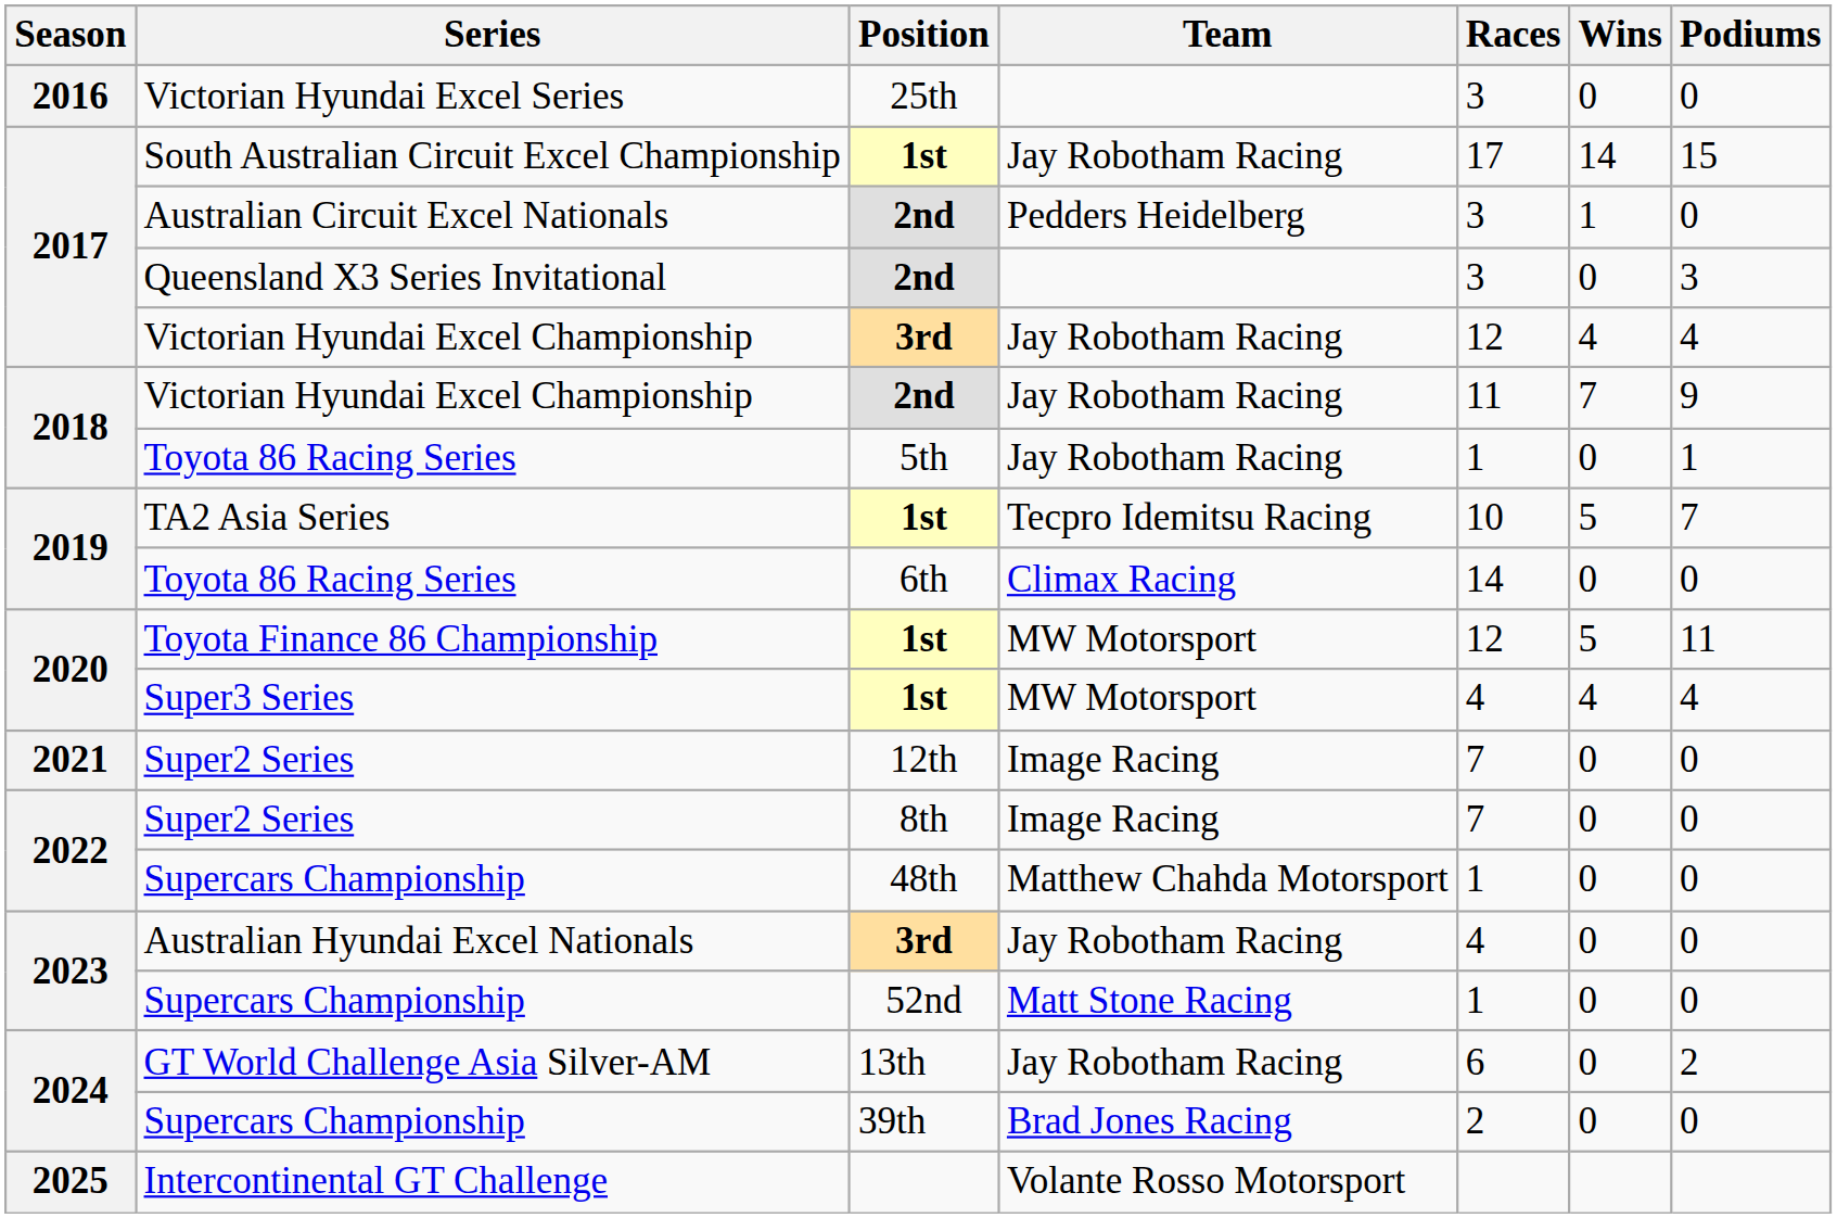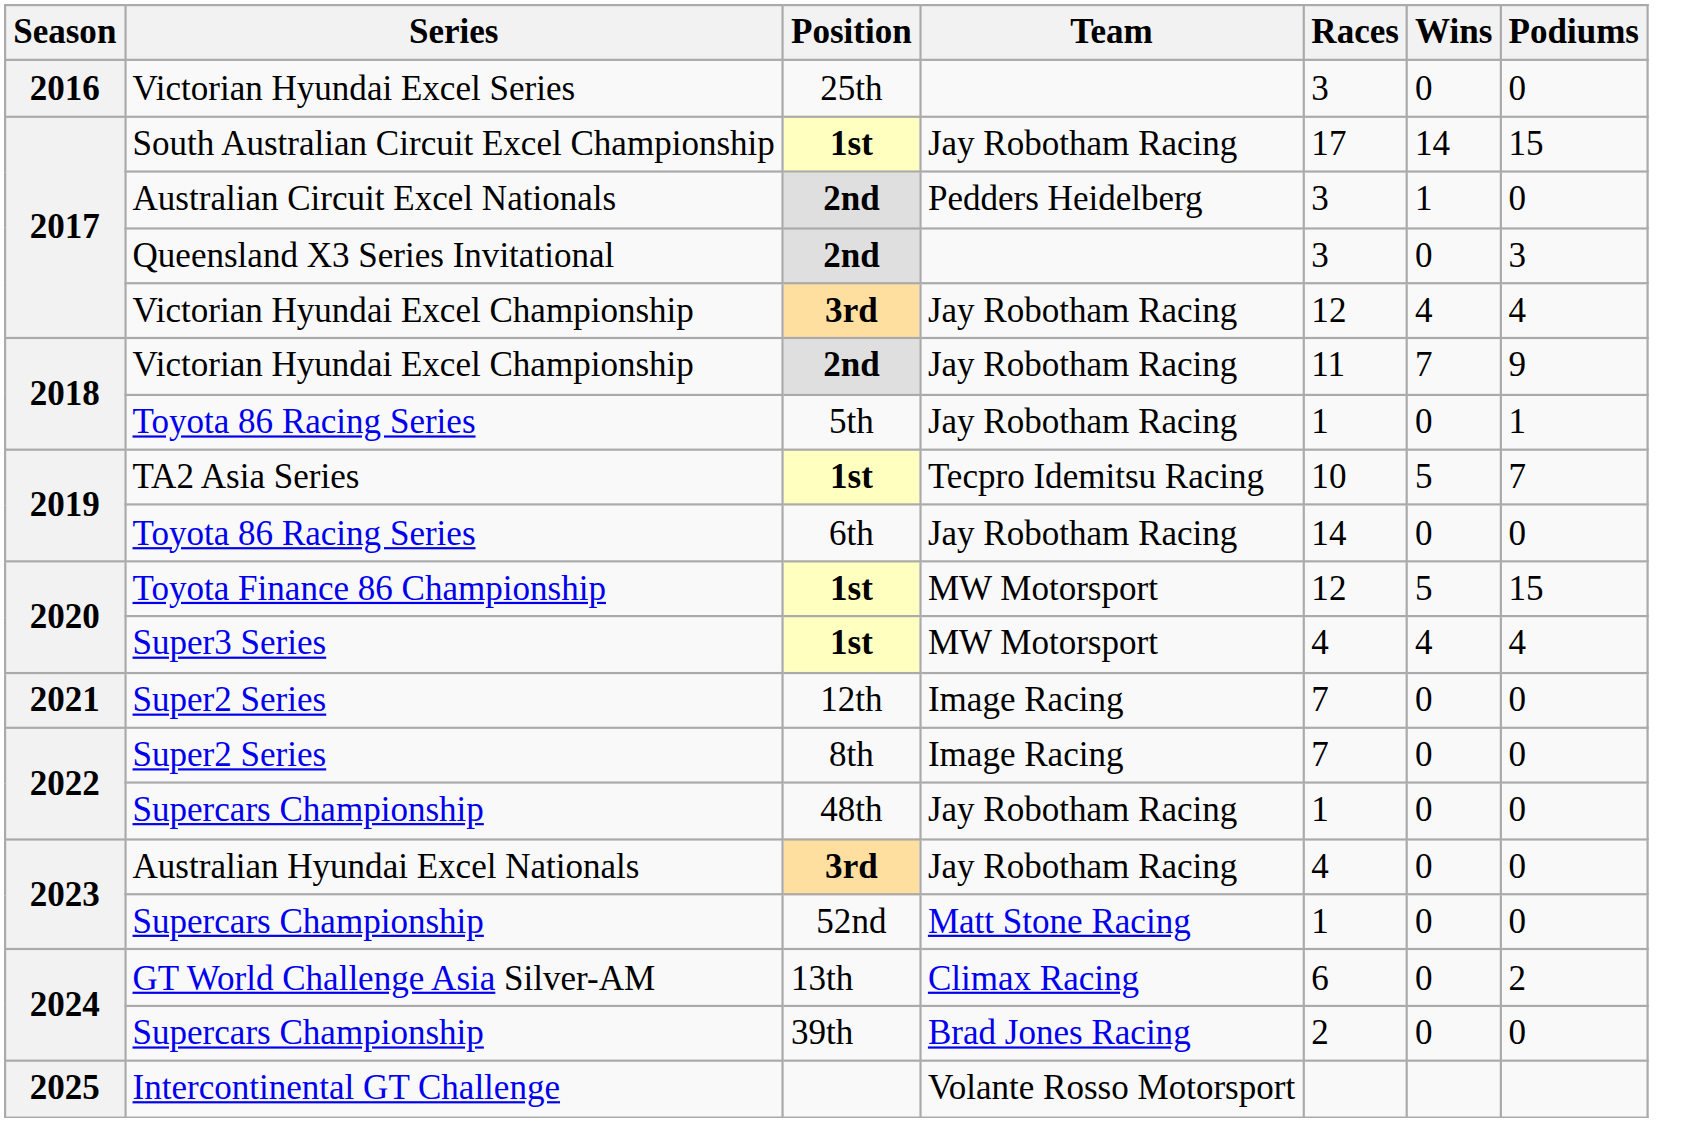Toyota 86 Racing Series / 6th | Team: Climax Racing -> Jay Robotham Racing
Toyota Finance 86 Championship | Podiums: 11 -> 15
Supercars Championship / 48th | Team: Matthew Chahda Motorsport -> Jay Robotham Racing
GT World Challenge Asia Silver-AM | Team: Jay Robotham Racing -> Climax Racing
